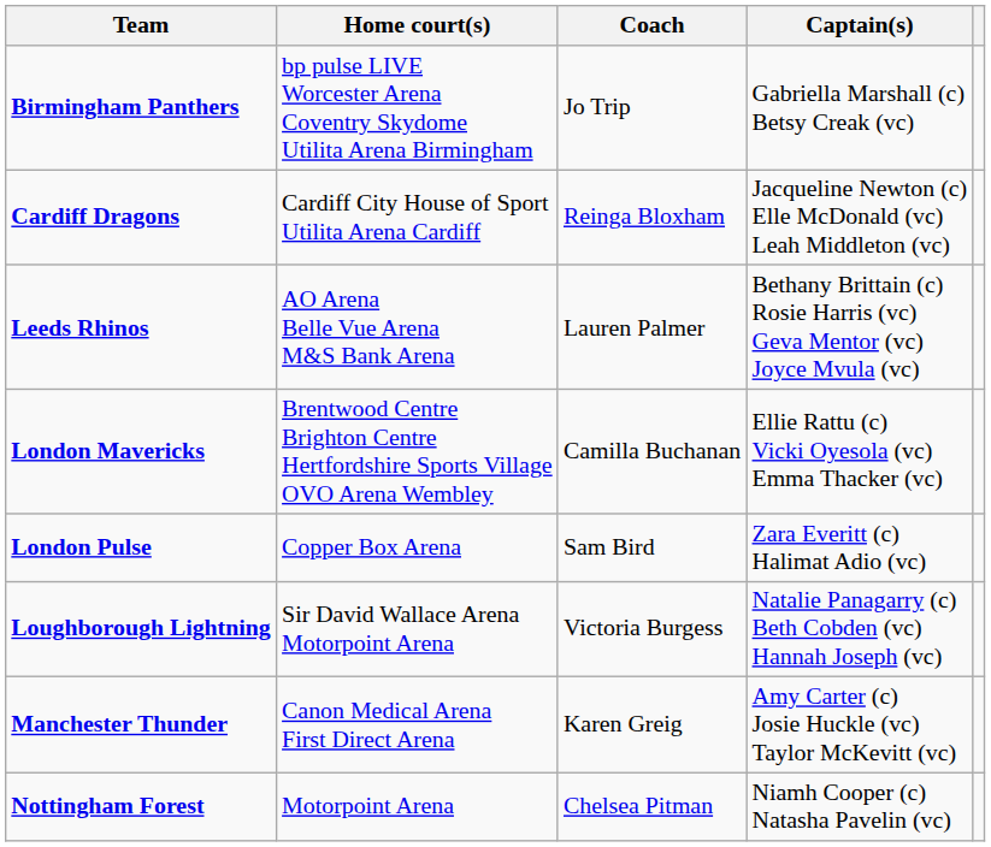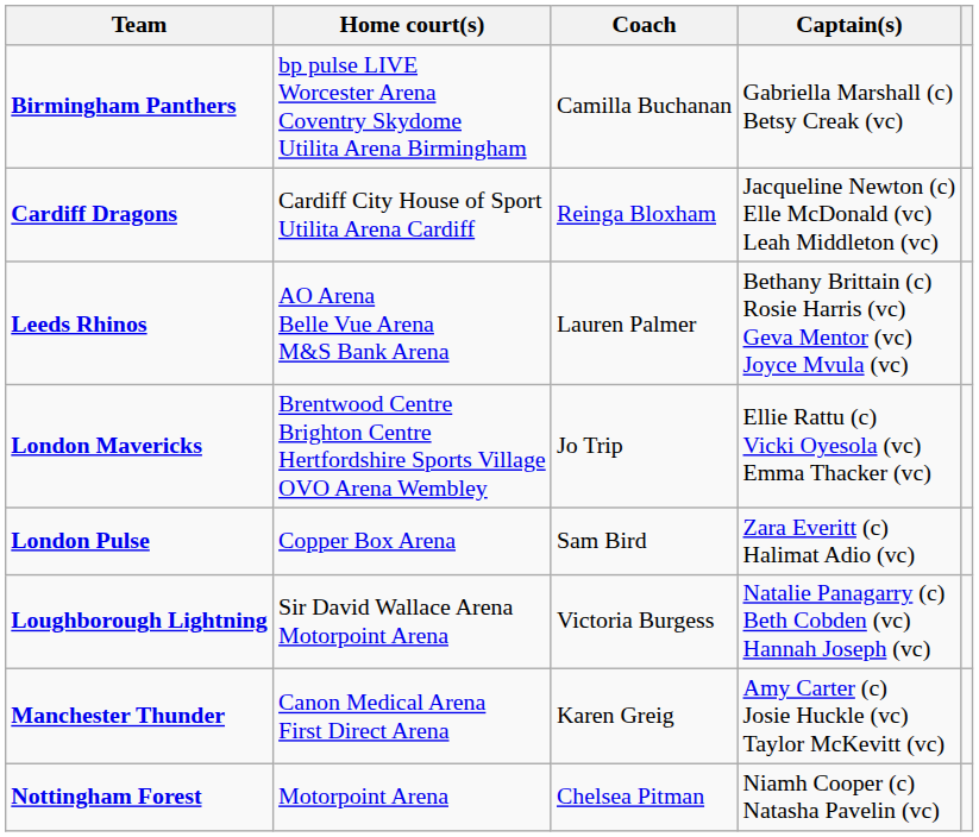Birmingham Panthers | Coach: Jo Trip -> Camilla Buchanan
London Mavericks | Coach: Camilla Buchanan -> Jo Trip
